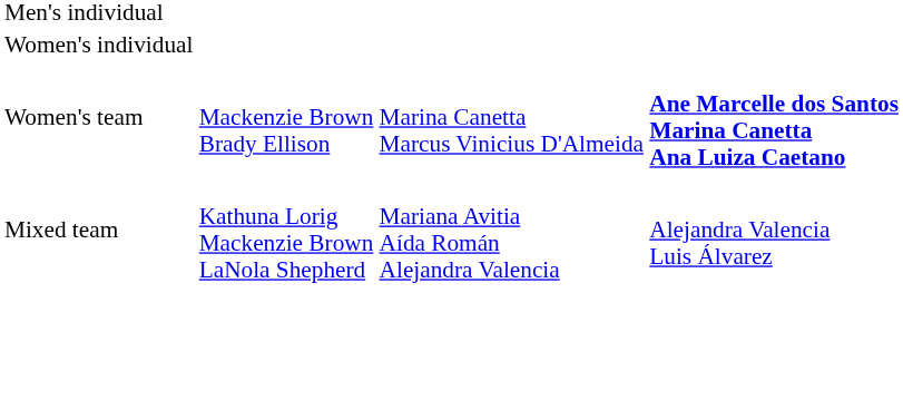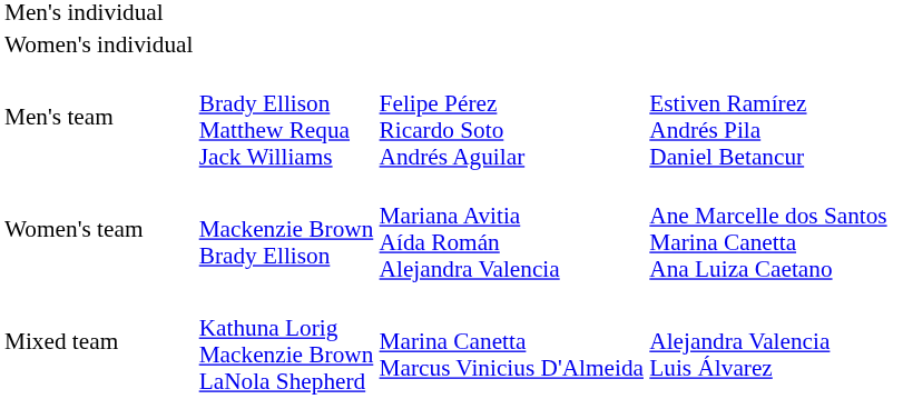+ row: Men's team | Brady Ellison Matthew Requa Jack Williams | Felipe Pérez Ricardo Soto Andrés Aguilar | Estiven Ramírez Andrés Pila Daniel Betancur
Women's team | column 3: Marina Canetta Marcus Vinicius D'Almeida -> Mariana Avitia Aída Román Alejandra Valencia
Women's team | column 4: bold -> normal
Mixed team | column 3: Mariana Avitia Aída Román Alejandra Valencia -> Marina Canetta Marcus Vinicius D'Almeida
